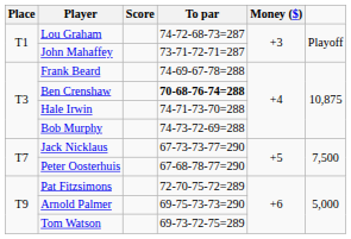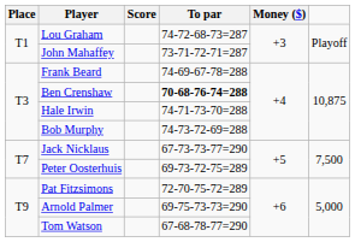Peter Oosterhuis | To par: 67-68-78-77=290 -> 69-73-72-75=289
Tom Watson | To par: 69-73-72-75=289 -> 67-68-78-77=290
